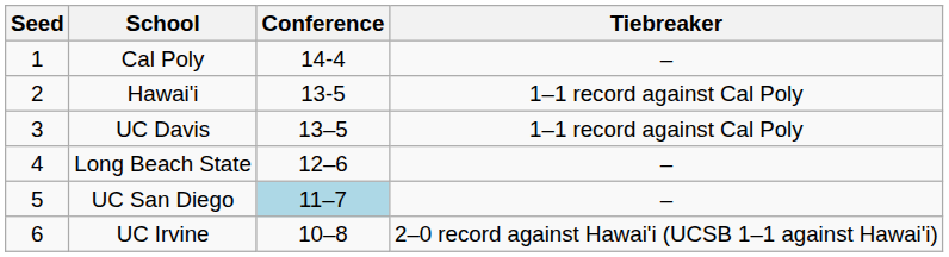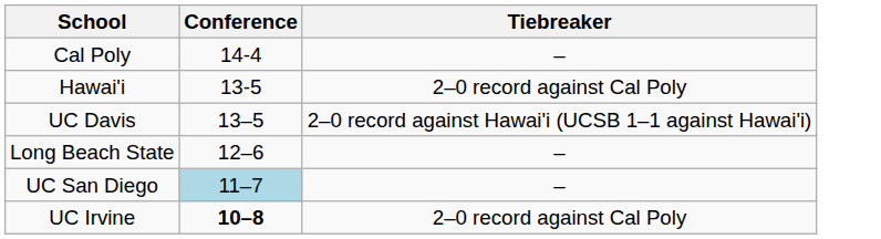- column: Seed | 1 | 2 | 3 | 4 | 5 | 6
Hawai'i | Tiebreaker: 1–1 record against Cal Poly -> 2–0 record against Cal Poly
UC Davis | Tiebreaker: 1–1 record against Cal Poly -> 2–0 record against Hawai'i (UCSB 1–1 against Hawai'i)
UC Irvine | Conference: normal -> bold
UC Irvine | Tiebreaker: 2–0 record against Hawai'i (UCSB 1–1 against Hawai'i) -> 2–0 record against Cal Poly
